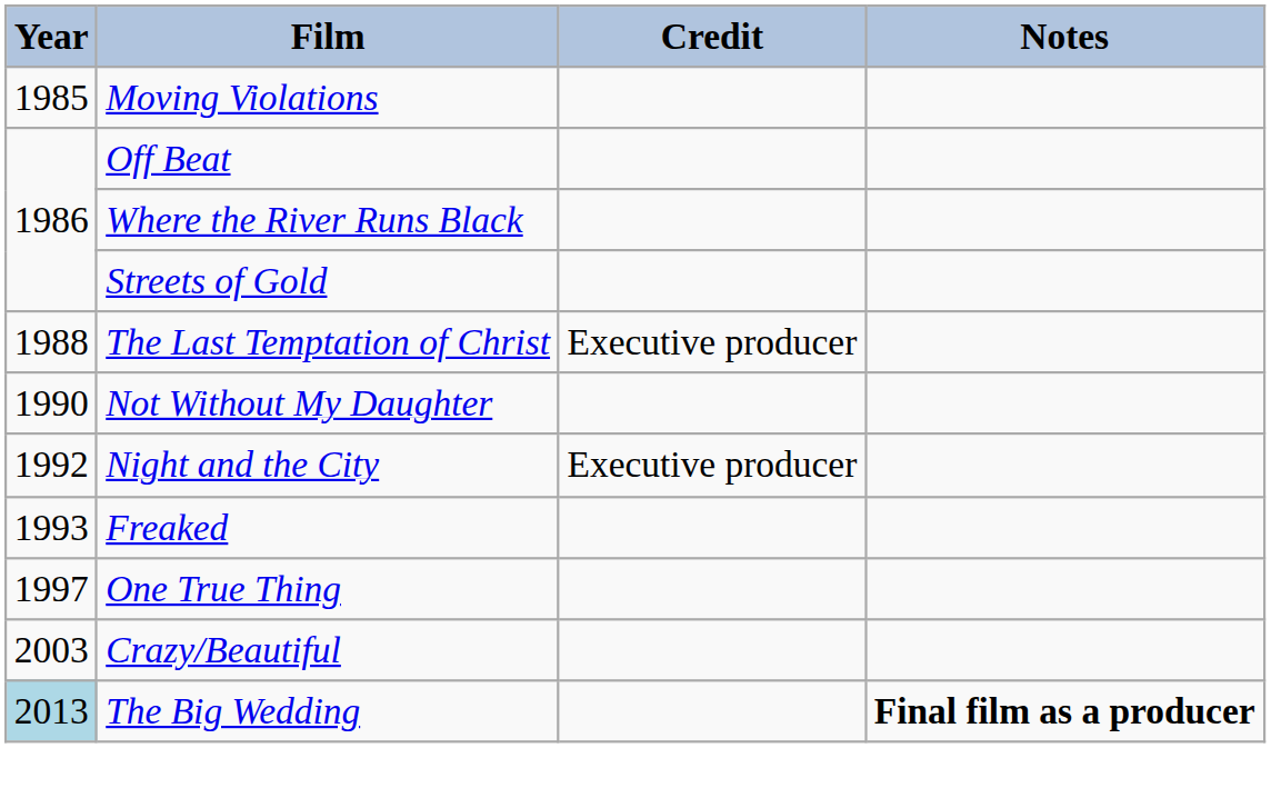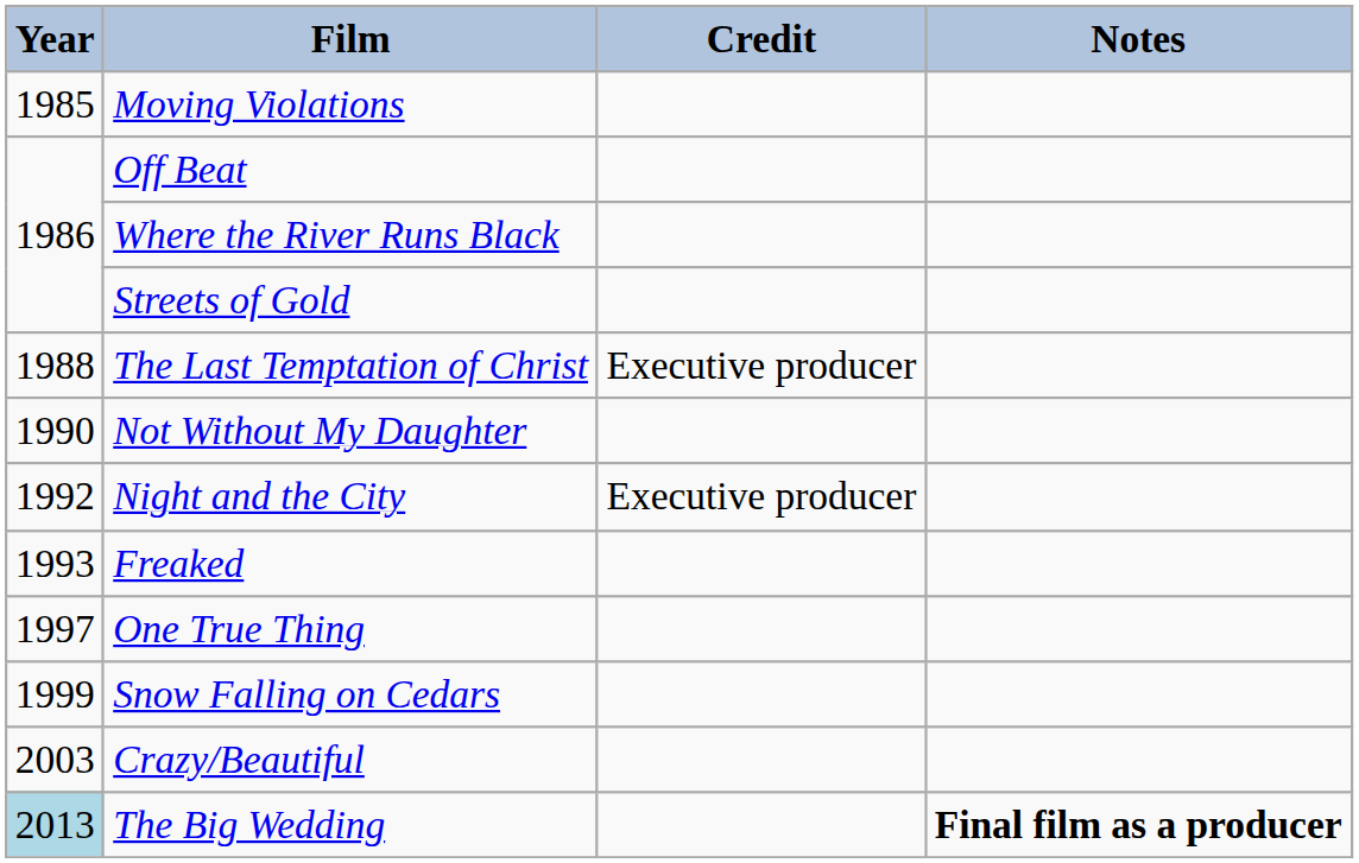+ row: 1999 | Snow Falling on Cedars
